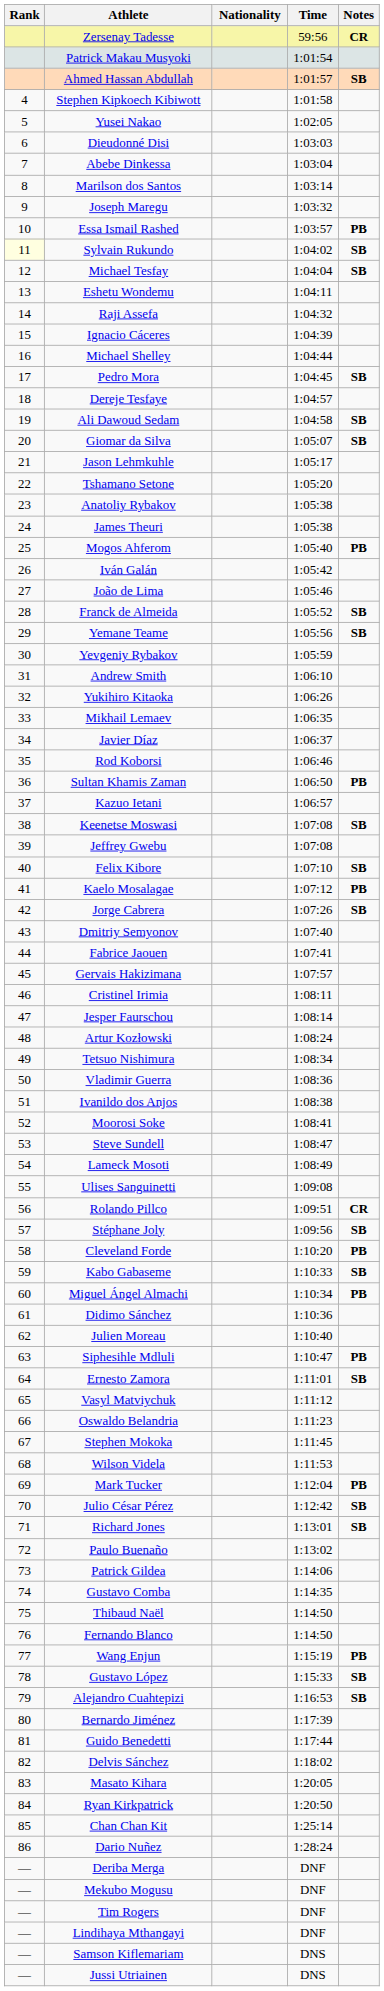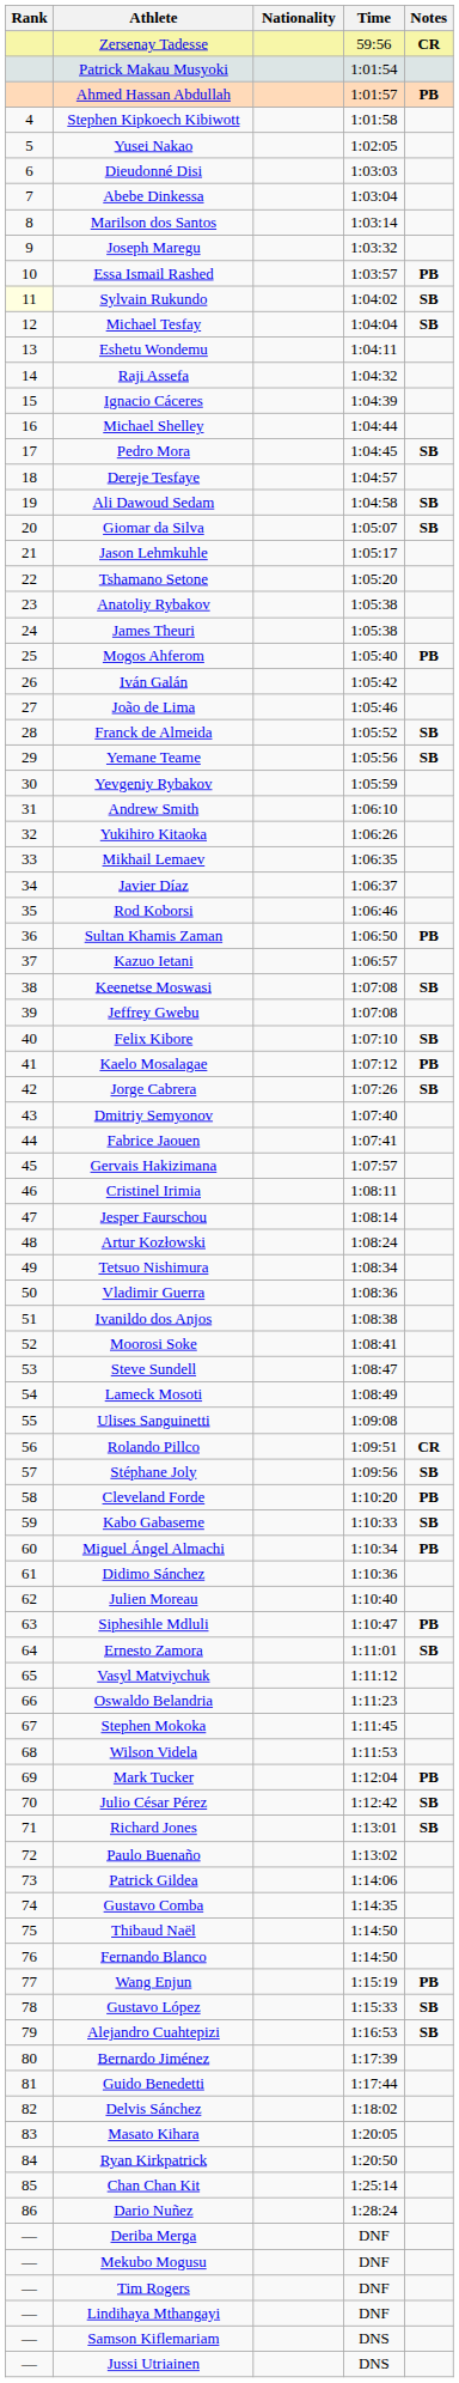Ahmed Hassan Abdullah | Notes: SB -> PB
